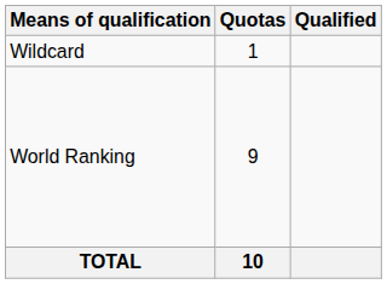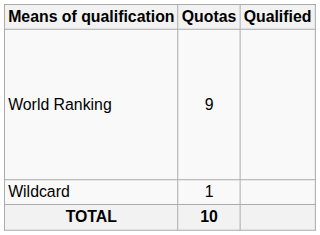rows swapped: World Ranking <-> Wildcard
